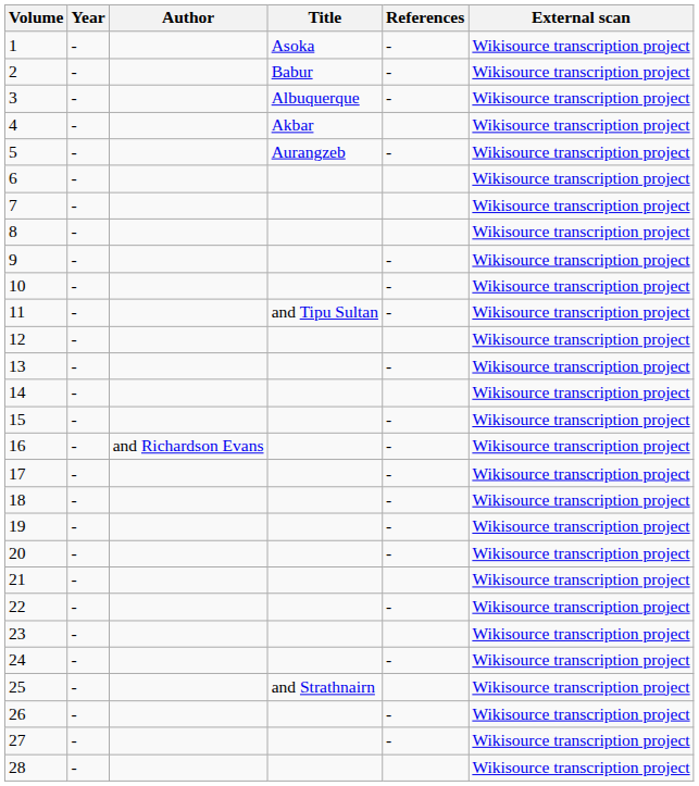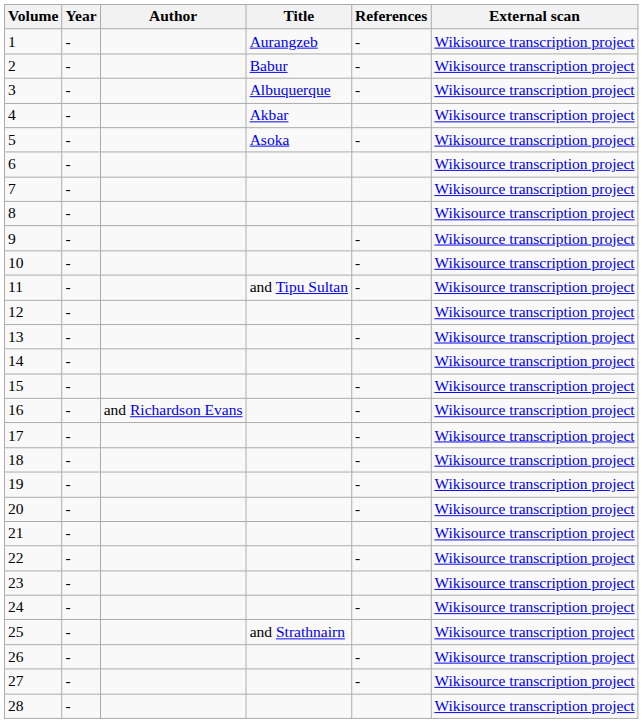1 | Title: Asoka -> Aurangzeb
5 | Title: Aurangzeb -> Asoka
